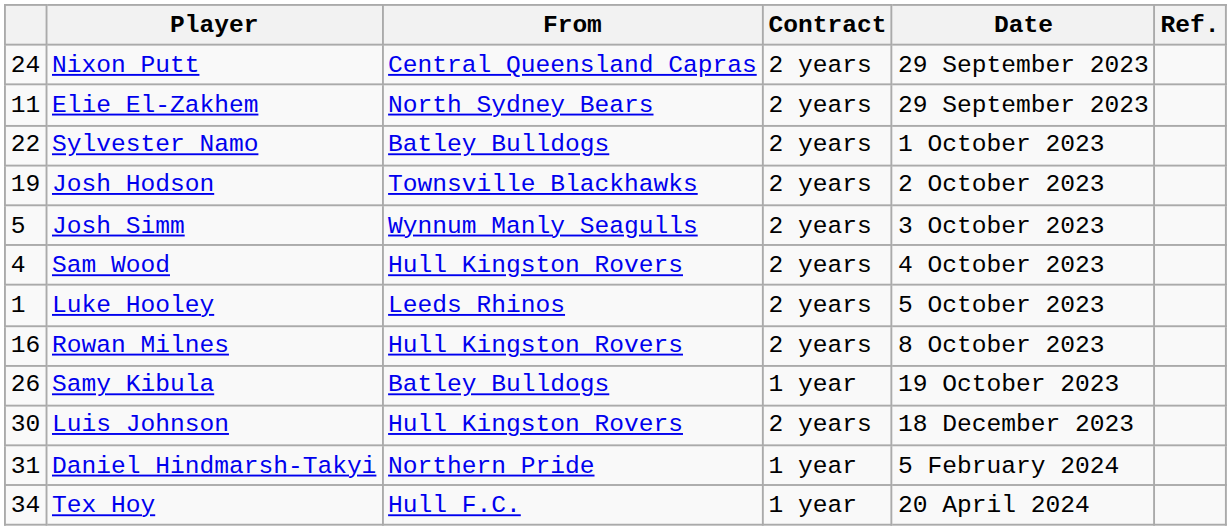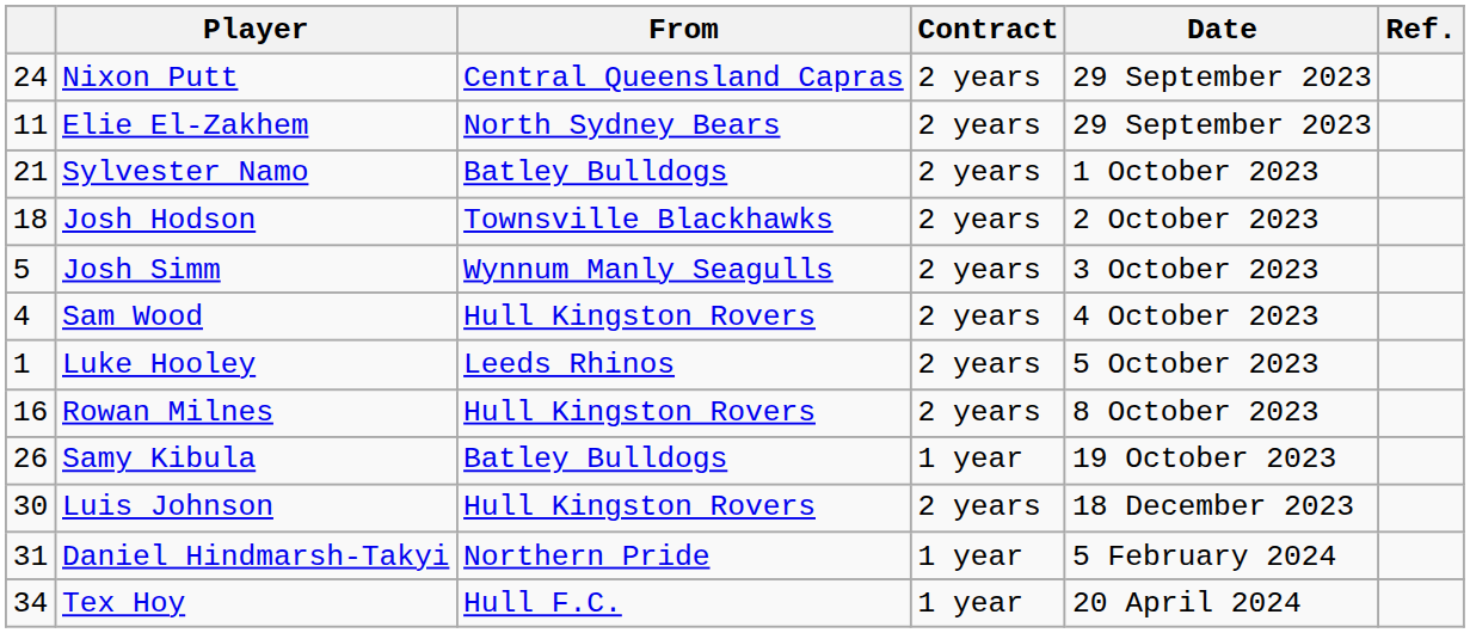Sylvester Namo | column 1: 22 -> 21
Josh Hodson | column 1: 19 -> 18
